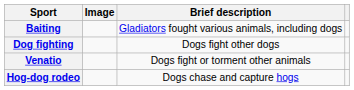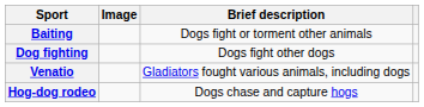Baiting | Brief description: Gladiators fought various animals, including dogs -> Dogs fight or torment other animals
Venatio | Brief description: Dogs fight or torment other animals -> Gladiators fought various animals, including dogs
